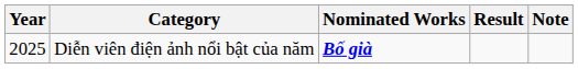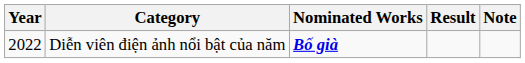Diễn viên điện ảnh nổi bật của năm | Year: 2025 -> 2022
